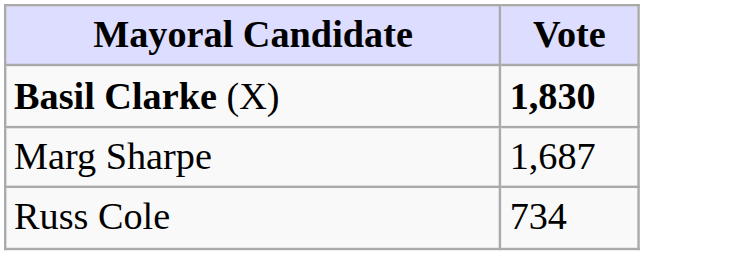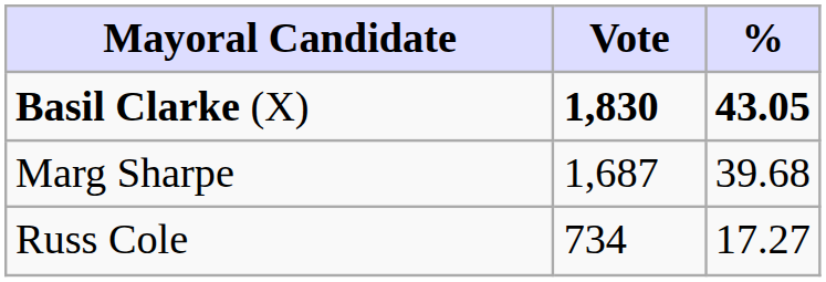+ column: % | 43.05 | 39.68 | 17.27
